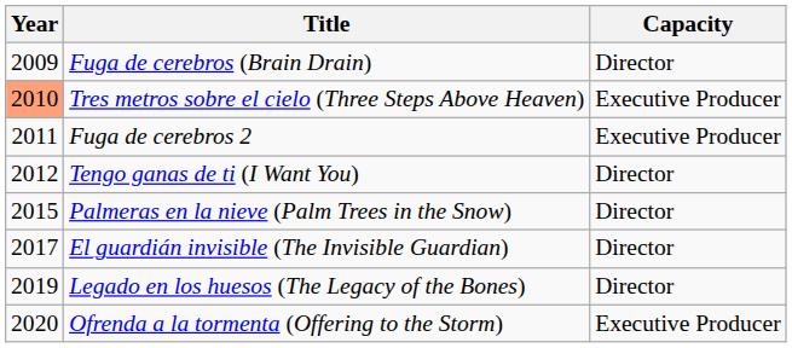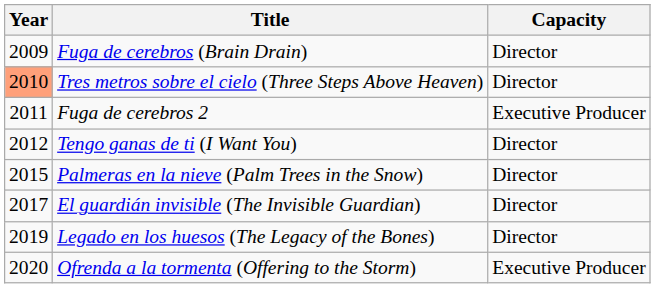Tres metros sobre el cielo (Three Steps Above Heaven) | Capacity: Executive Producer -> Director
